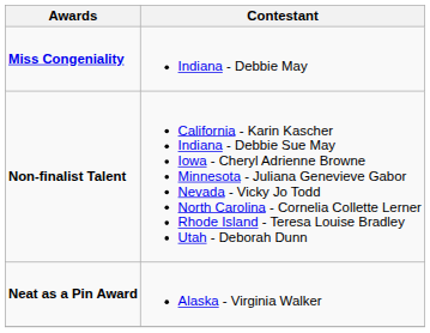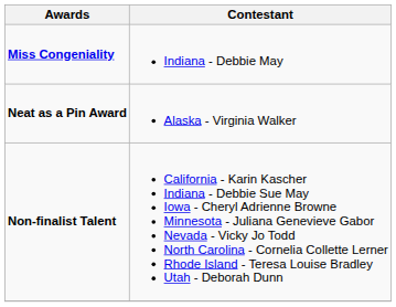rows swapped: Neat as a Pin Award <-> Non-finalist Talent
